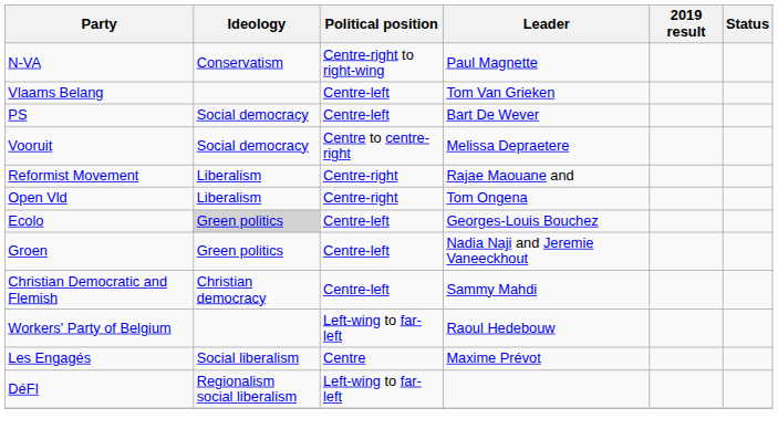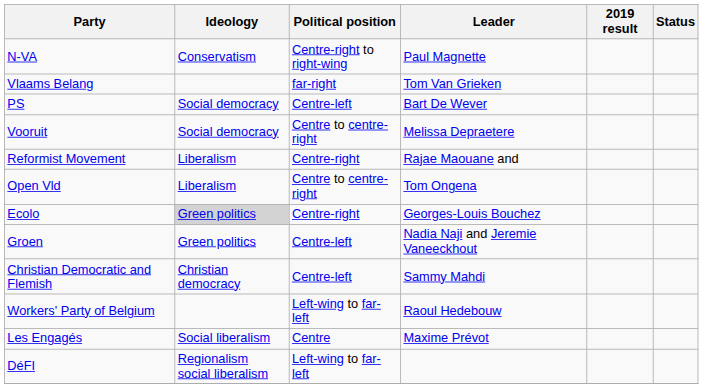Vlaams Belang | Political position: Centre-left -> far-right
Open Vld | Political position: Centre-right -> Centre to centre-right
Ecolo | Political position: Centre-left -> Centre-right
